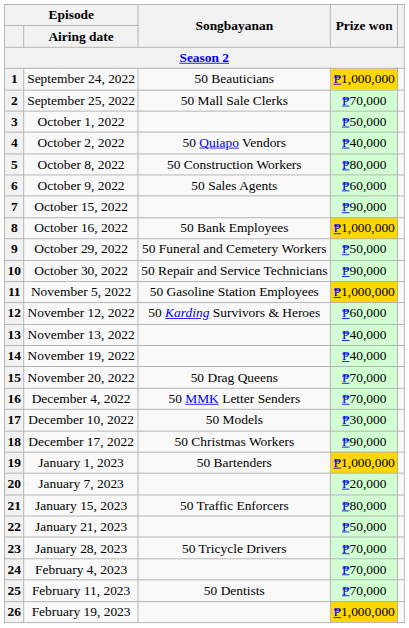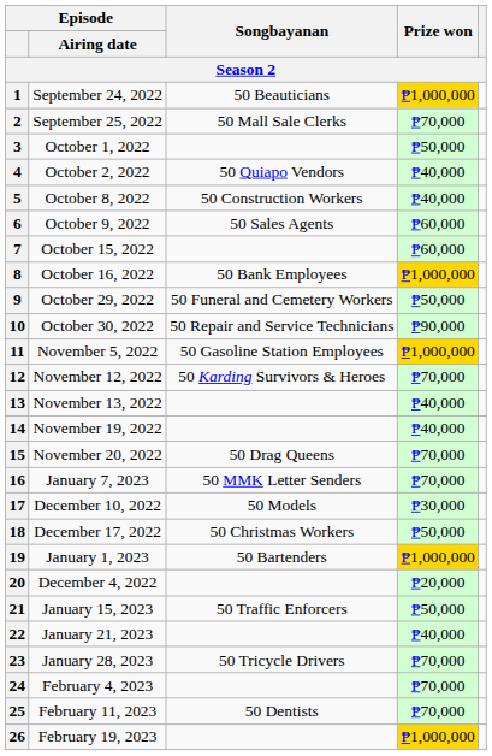5 | Prize won: ₱80,000 -> ₱40,000
7 | Prize won: ₱90,000 -> ₱60,000
12 | Prize won: ₱60,000 -> ₱70,000
16 | Episode / Airing date: December 4, 2022 -> January 7, 2023
18 | Prize won: ₱90,000 -> ₱50,000
20 | Episode / Airing date: January 7, 2023 -> December 4, 2022
21 | Prize won: ₱80,000 -> ₱50,000
22 | Prize won: ₱50,000 -> ₱40,000
